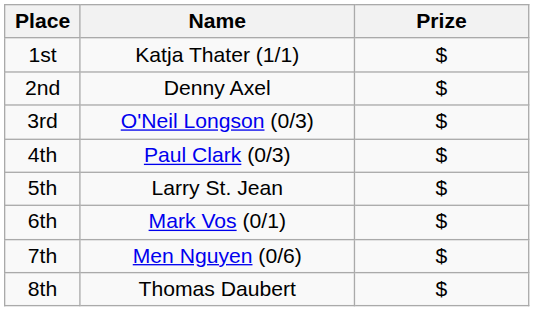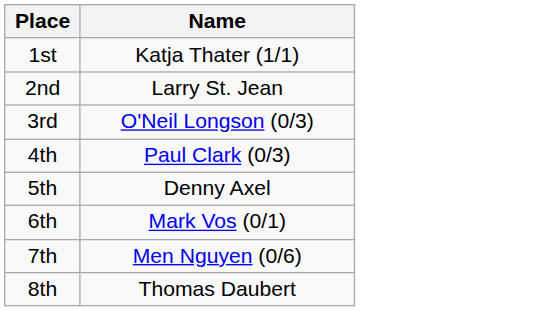- column: Prize | $ | $ | $ | $ | $ | $ | $ | $
2nd | Name: Denny Axel -> Larry St. Jean
5th | Name: Larry St. Jean -> Denny Axel
